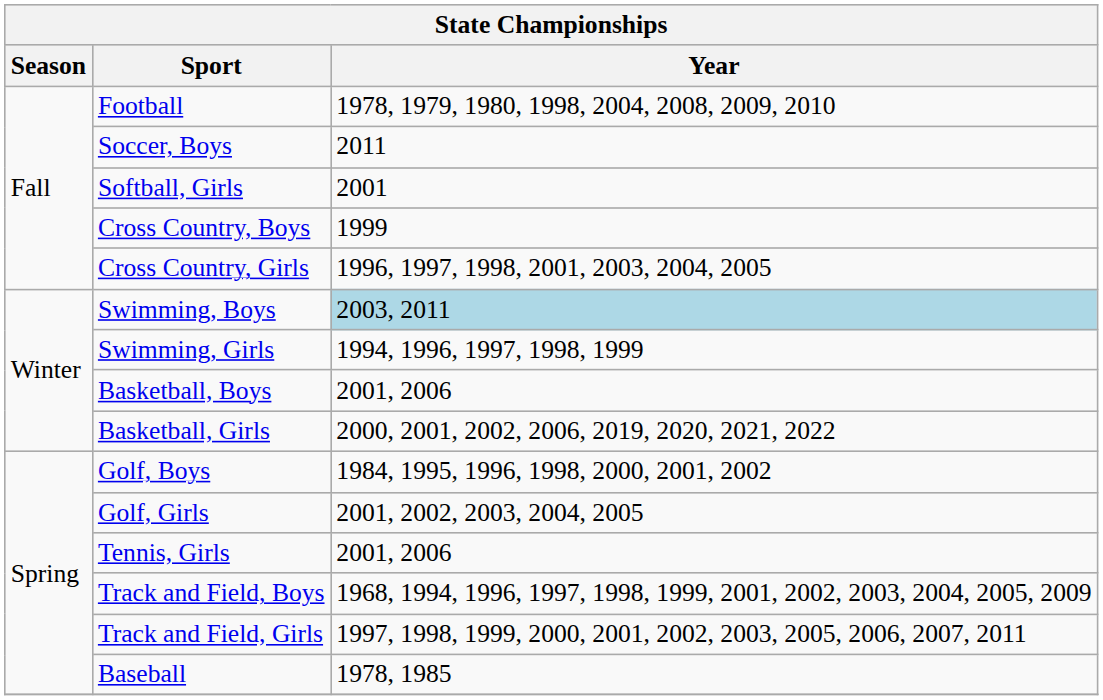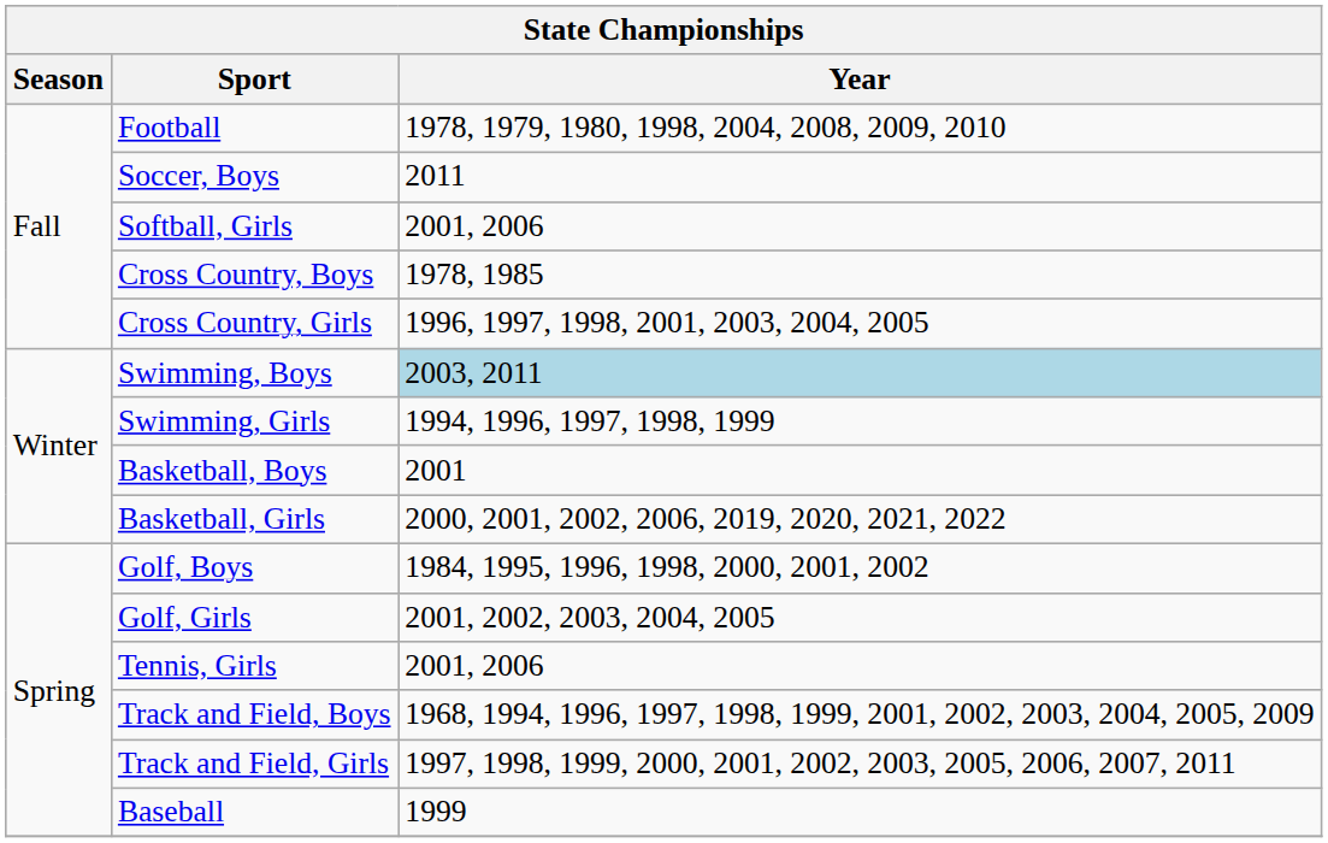Softball, Girls | Year: 2001 -> 2001, 2006
Cross Country, Boys | Year: 1999 -> 1978, 1985
Basketball, Boys | Year: 2001, 2006 -> 2001
Baseball | Year: 1978, 1985 -> 1999
